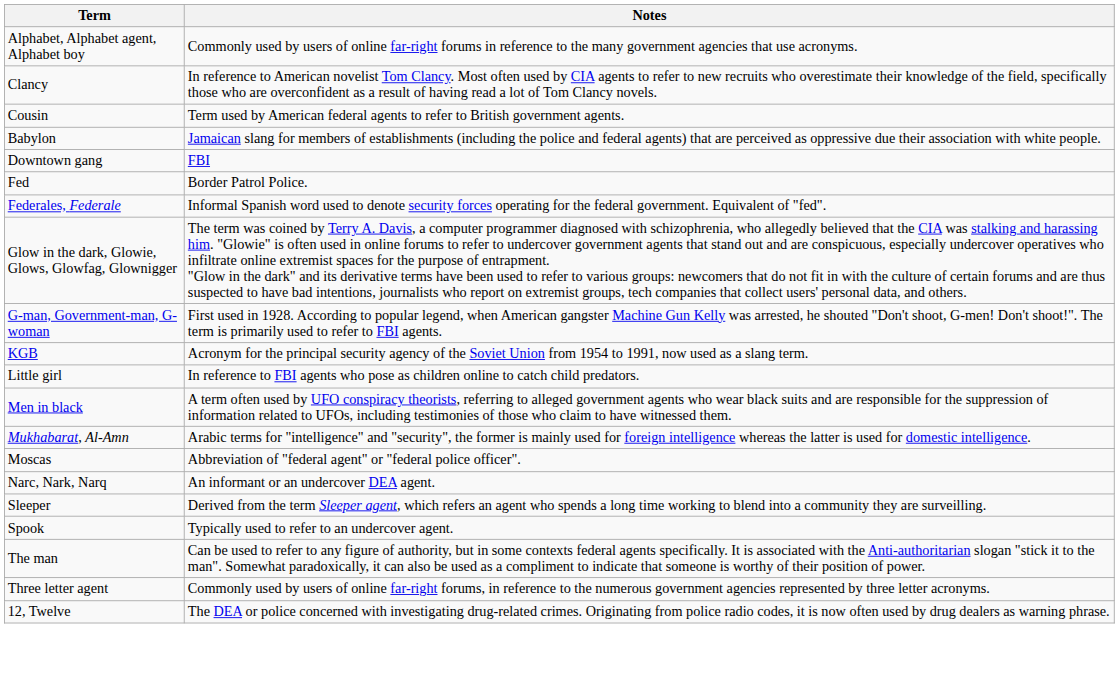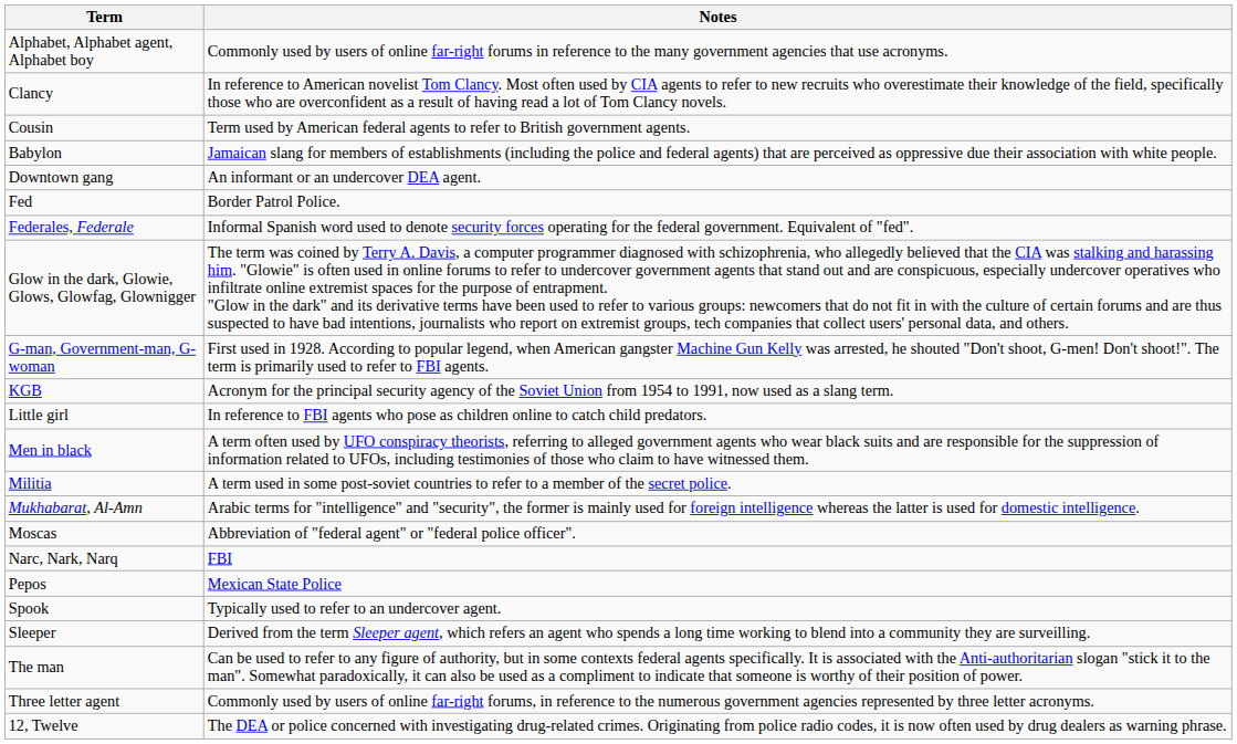Downtown gang | Notes: FBI -> An informant or an undercover DEA agent.
+ row: Militia | A term used in some post-soviet countries to refer to a member of the secret police.
Narc, Nark, Narq | Notes: An informant or an undercover DEA agent. -> FBI
+ row: Pepos | Mexican State Police
rows swapped: Sleeper <-> Spook
